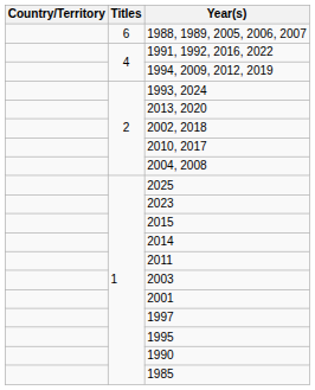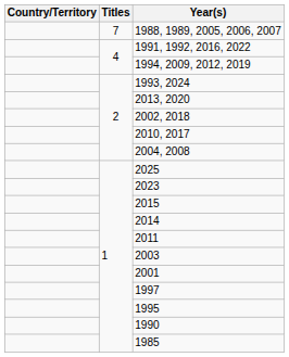1988, 1989, 2005, 2006, 2007 | Titles: 6 -> 7
